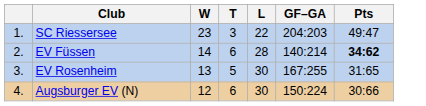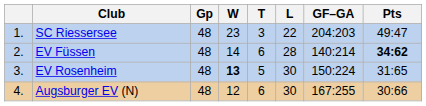+ column: Gp | 48 | 48 | 48 | 48
EV Rosenheim | W: normal -> bold
EV Rosenheim | GF–GA: 167:255 -> 150:224
Augsburger EV (N) | GF–GA: 150:224 -> 167:255
